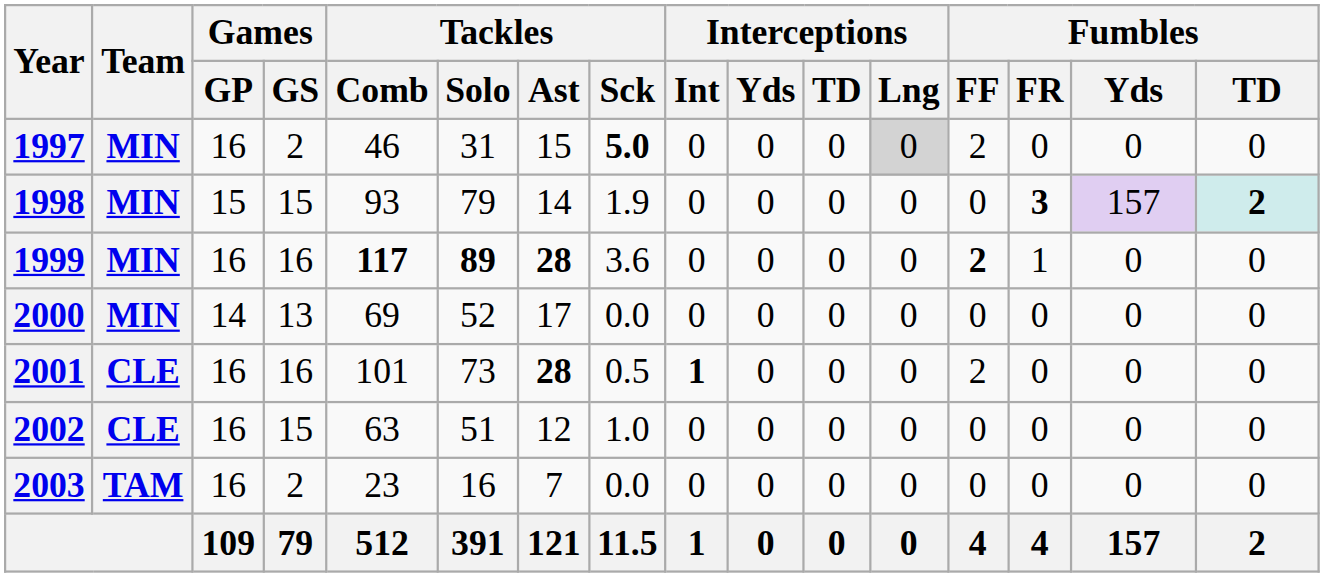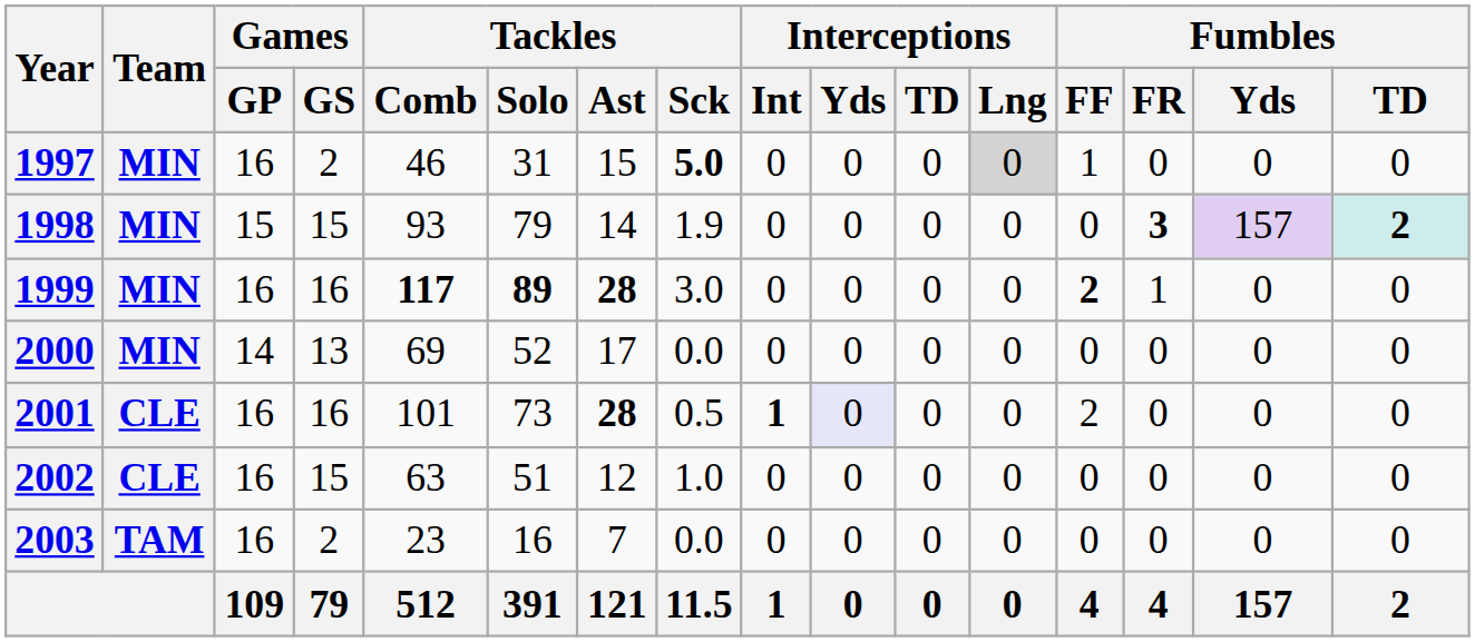1997 | Fumbles / FF: 2 -> 1
1999 | Tackles / Sck: 3.6 -> 3.0
2001 | Interceptions / Yds: no background -> lavender background
